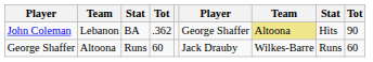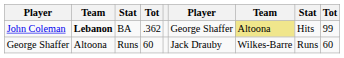John Coleman | column 2: normal -> bold
John Coleman | column 9: 90 -> 99
